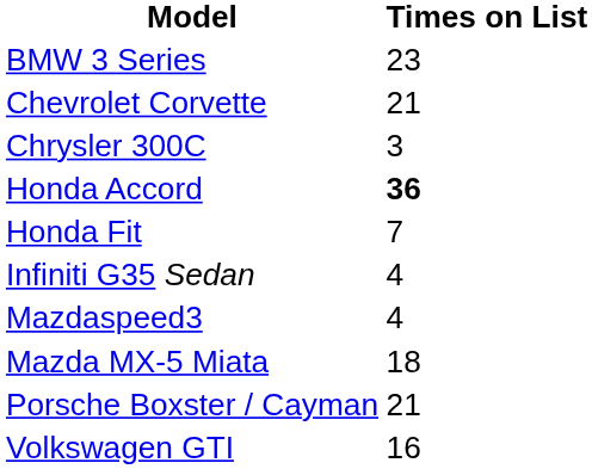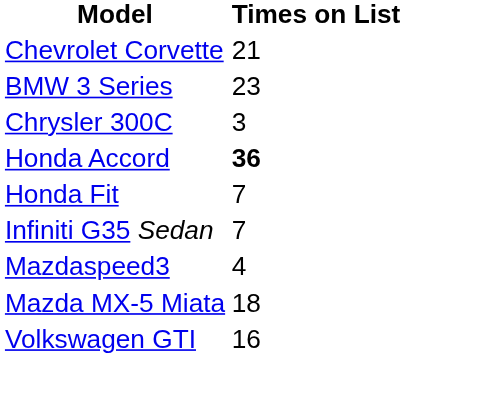rows swapped: BMW 3 Series <-> Chevrolet Corvette
Infiniti G35 Sedan | Times on List: 4 -> 7
- row: Porsche Boxster / Cayman | 21
